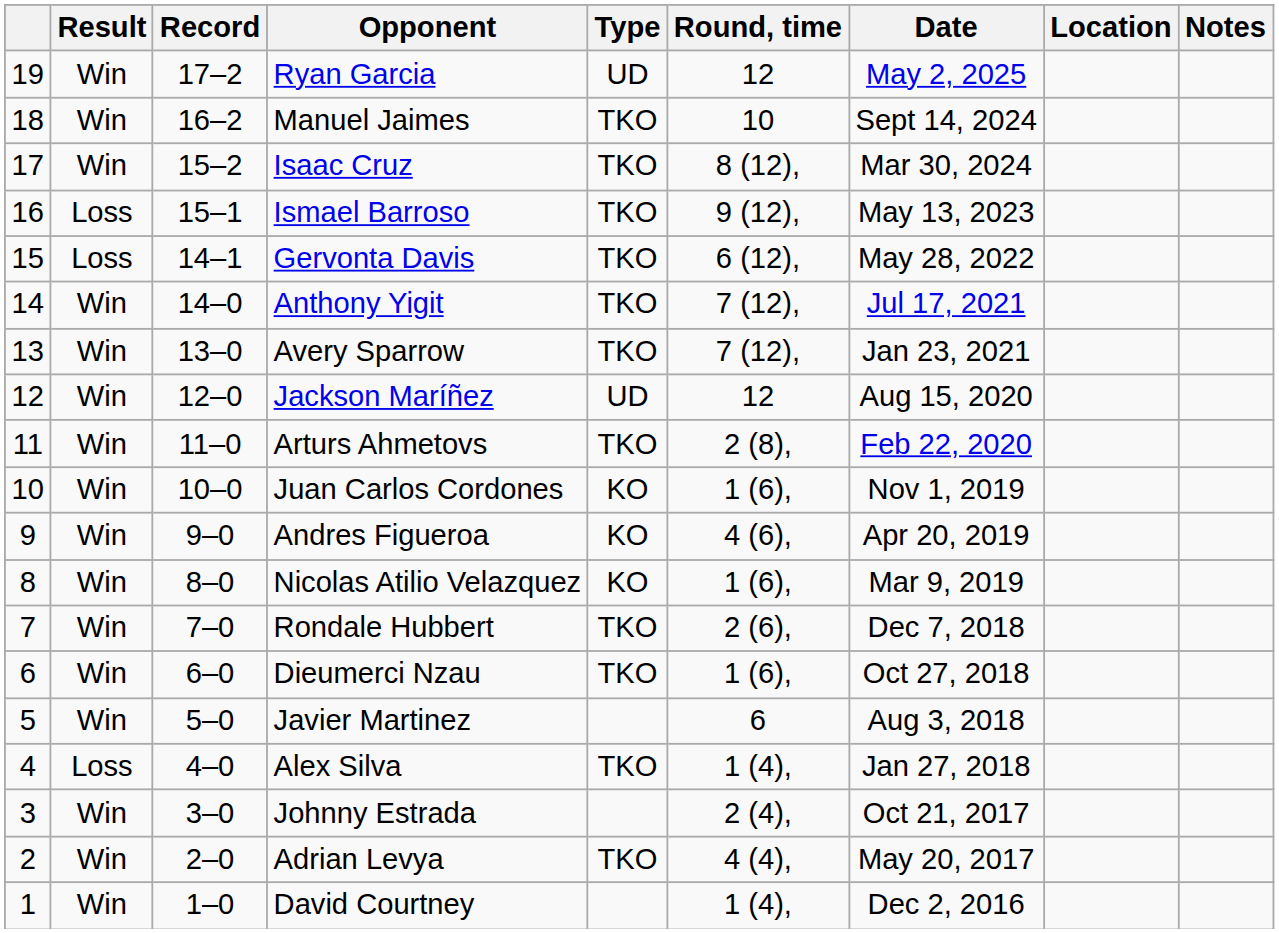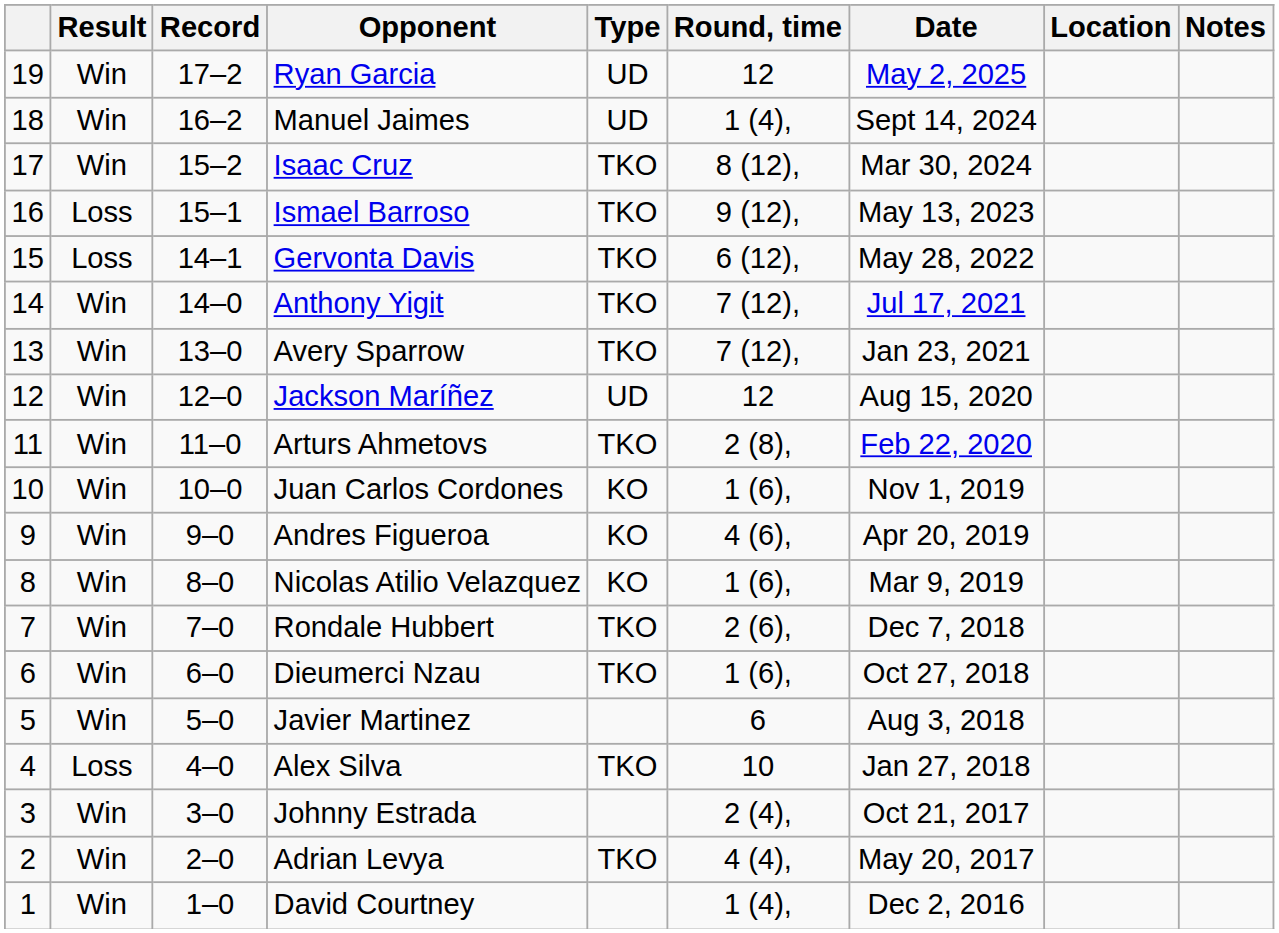Manuel Jaimes | Type: TKO -> UD
Manuel Jaimes | Round, time: 10 -> 1 (4),
Alex Silva | Round, time: 1 (4), -> 10
